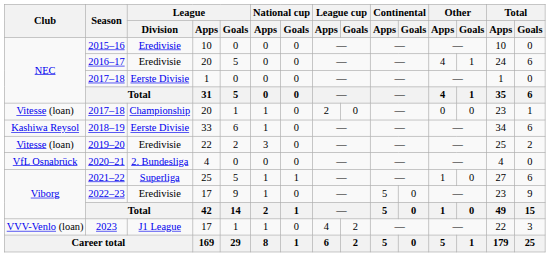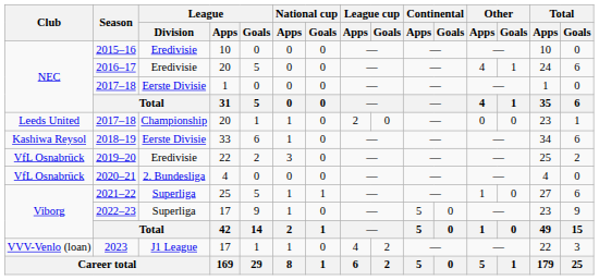2017–18 / 20 | Club: Vitesse (loan) -> Leeds United
2019–20 | Club: Vitesse (loan) -> VfL Osnabrück
2022–23 | League / Division: Eredivisie -> Superliga
